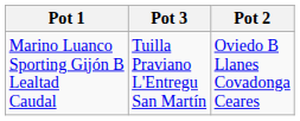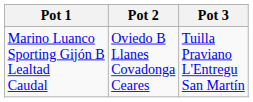columns swapped: Pot 2 <-> Pot 3
